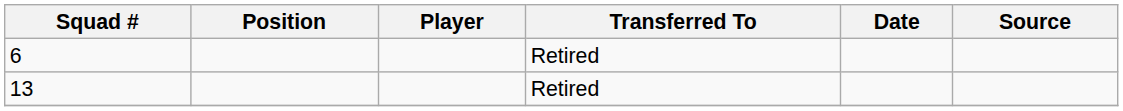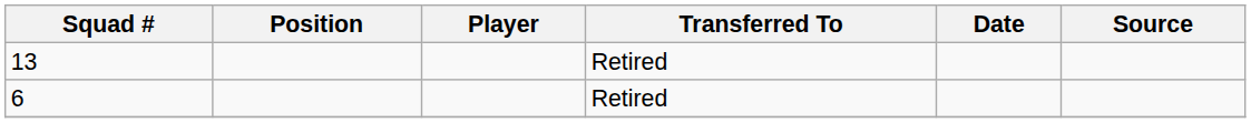rows swapped: 6 <-> 13
